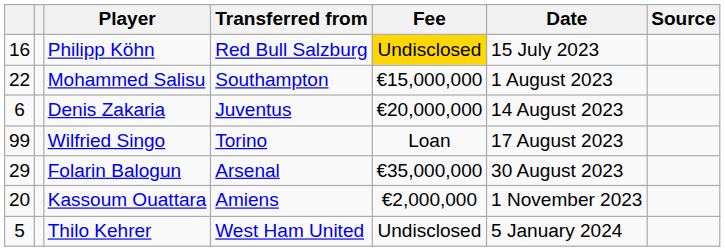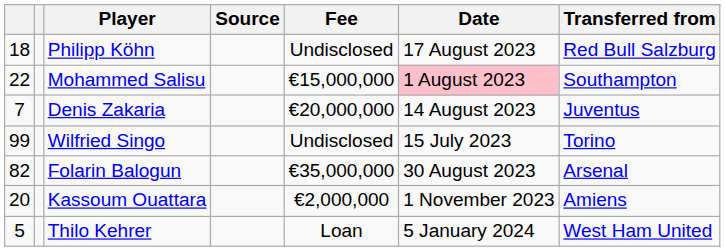columns swapped: Transferred from <-> Source
Philipp Köhn | column 1: 16 -> 18
Philipp Köhn | Fee: gold background -> no background
Philipp Köhn | Date: 15 July 2023 -> 17 August 2023
Mohammed Salisu | Date: no background -> pink background
Denis Zakaria | column 1: 6 -> 7
Wilfried Singo | Fee: Loan -> Undisclosed
Wilfried Singo | Date: 17 August 2023 -> 15 July 2023
Folarin Balogun | column 1: 29 -> 82
Thilo Kehrer | Fee: Undisclosed -> Loan
